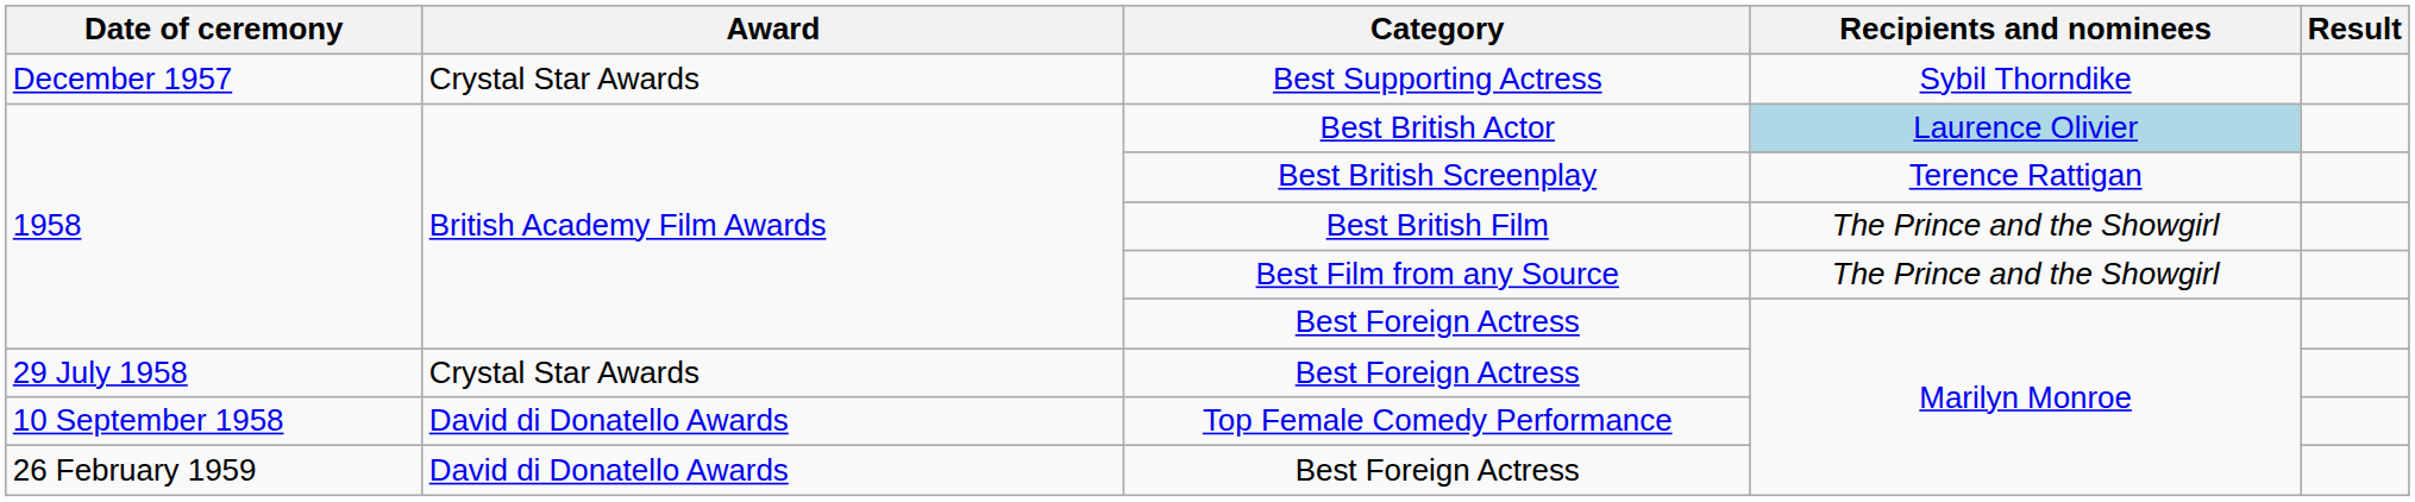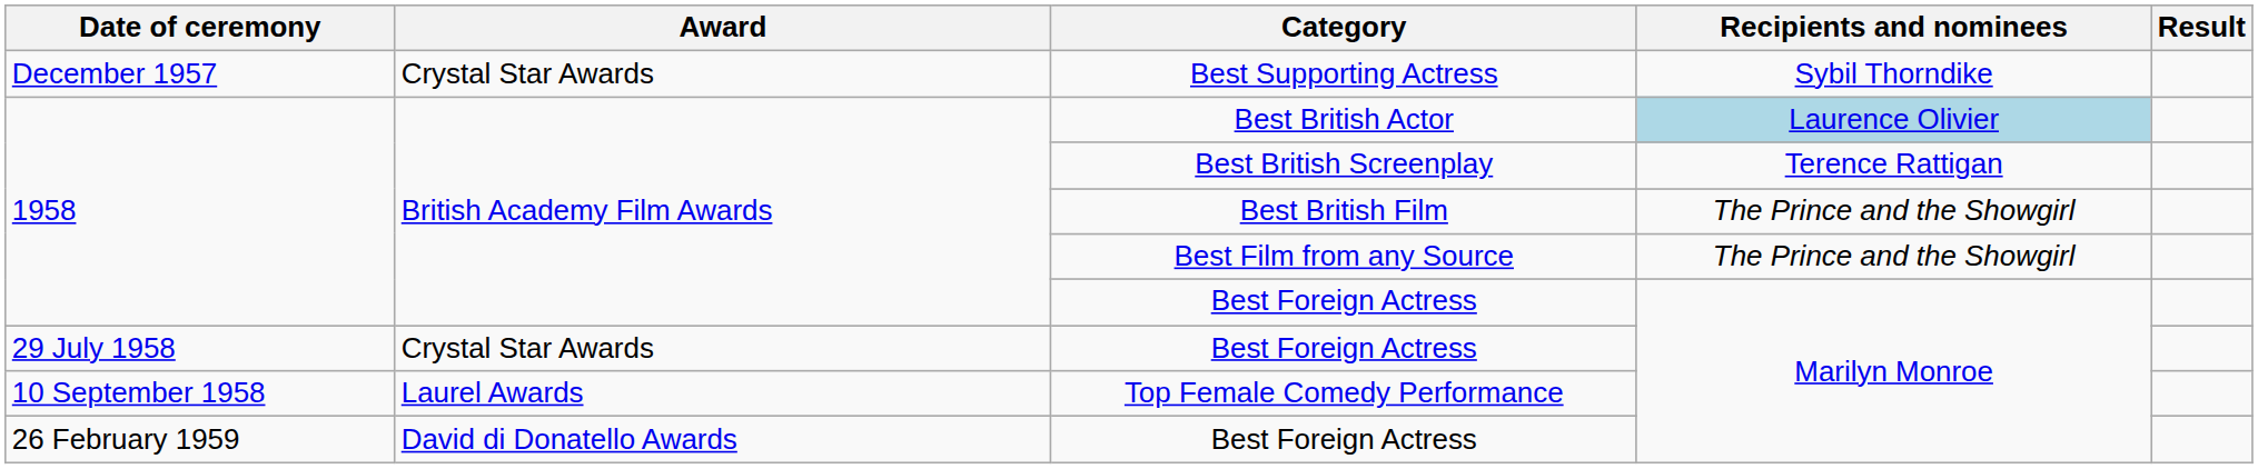Top Female Comedy Performance | Award: David di Donatello Awards -> Laurel Awards
